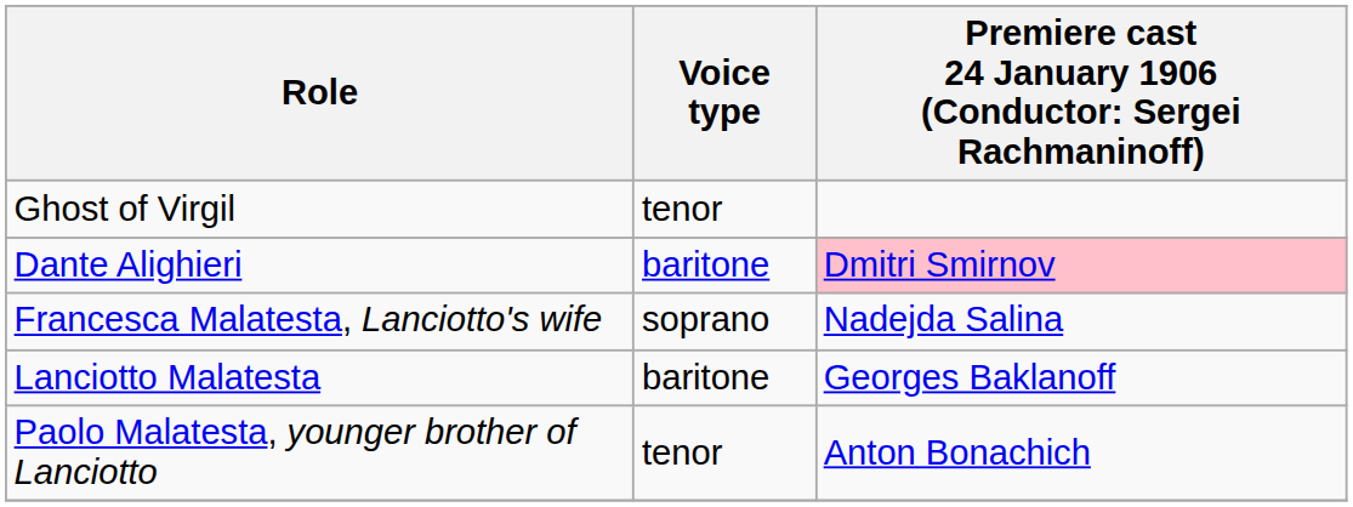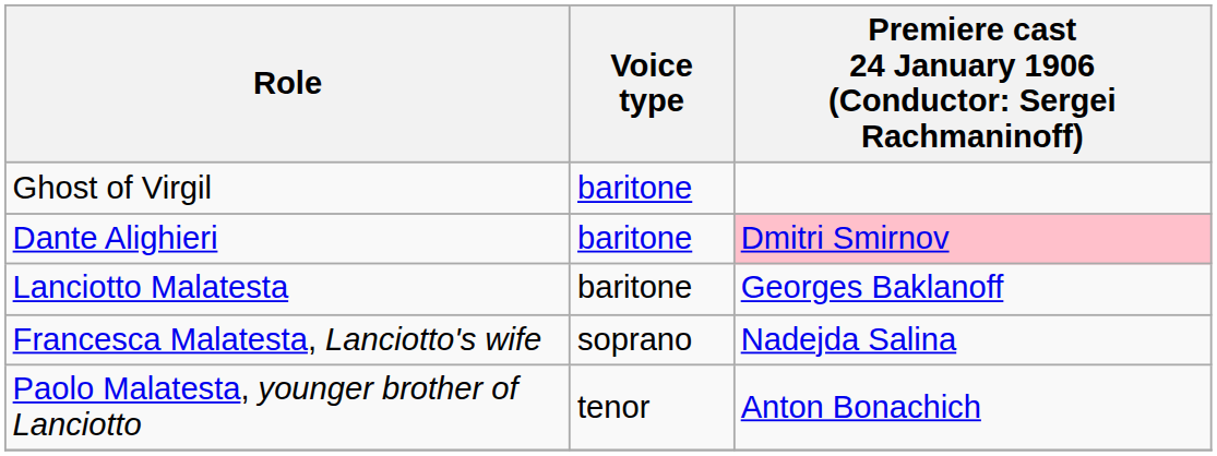Ghost of Virgil | Voice type: tenor -> baritone
rows swapped: Lanciotto Malatesta <-> Francesca Malatesta, Lanciotto's wife
